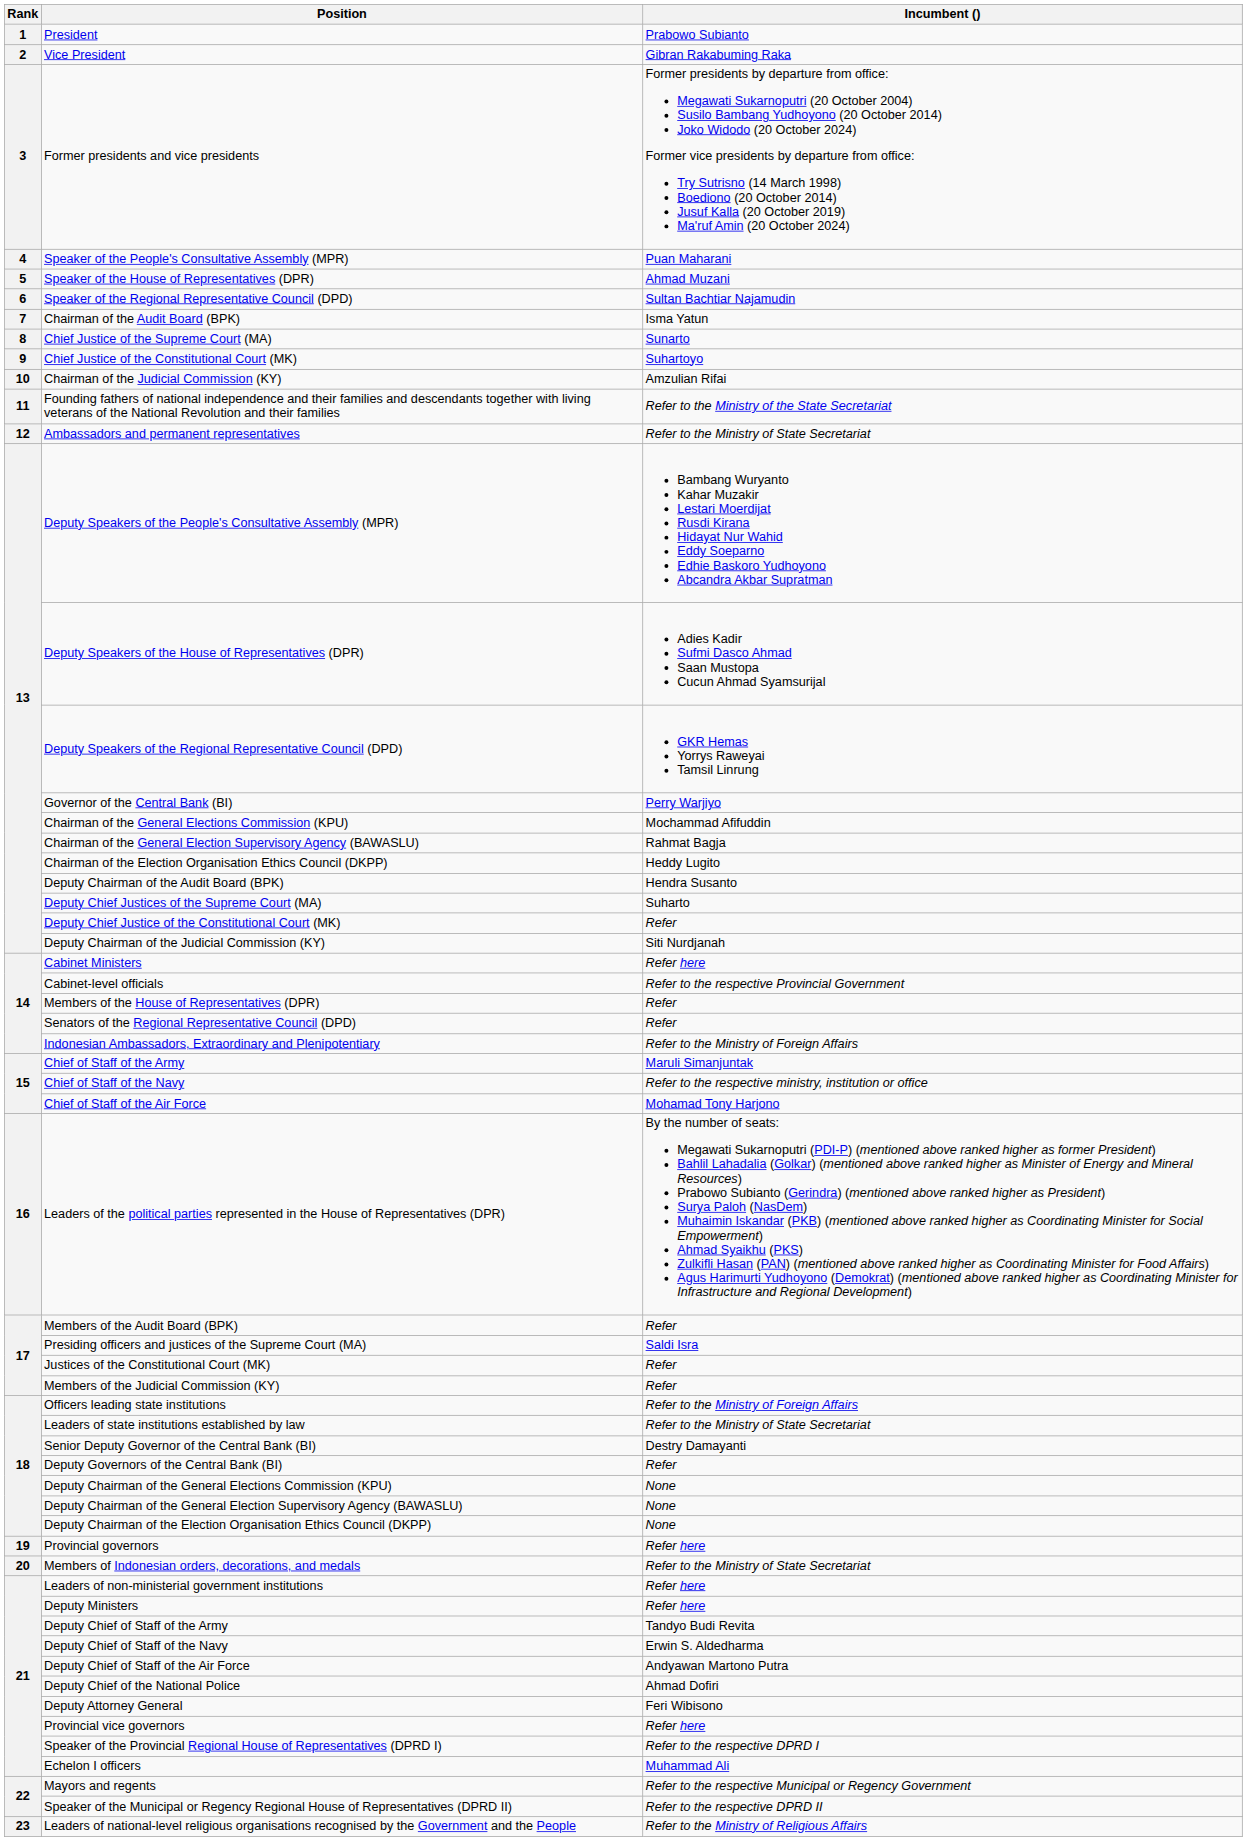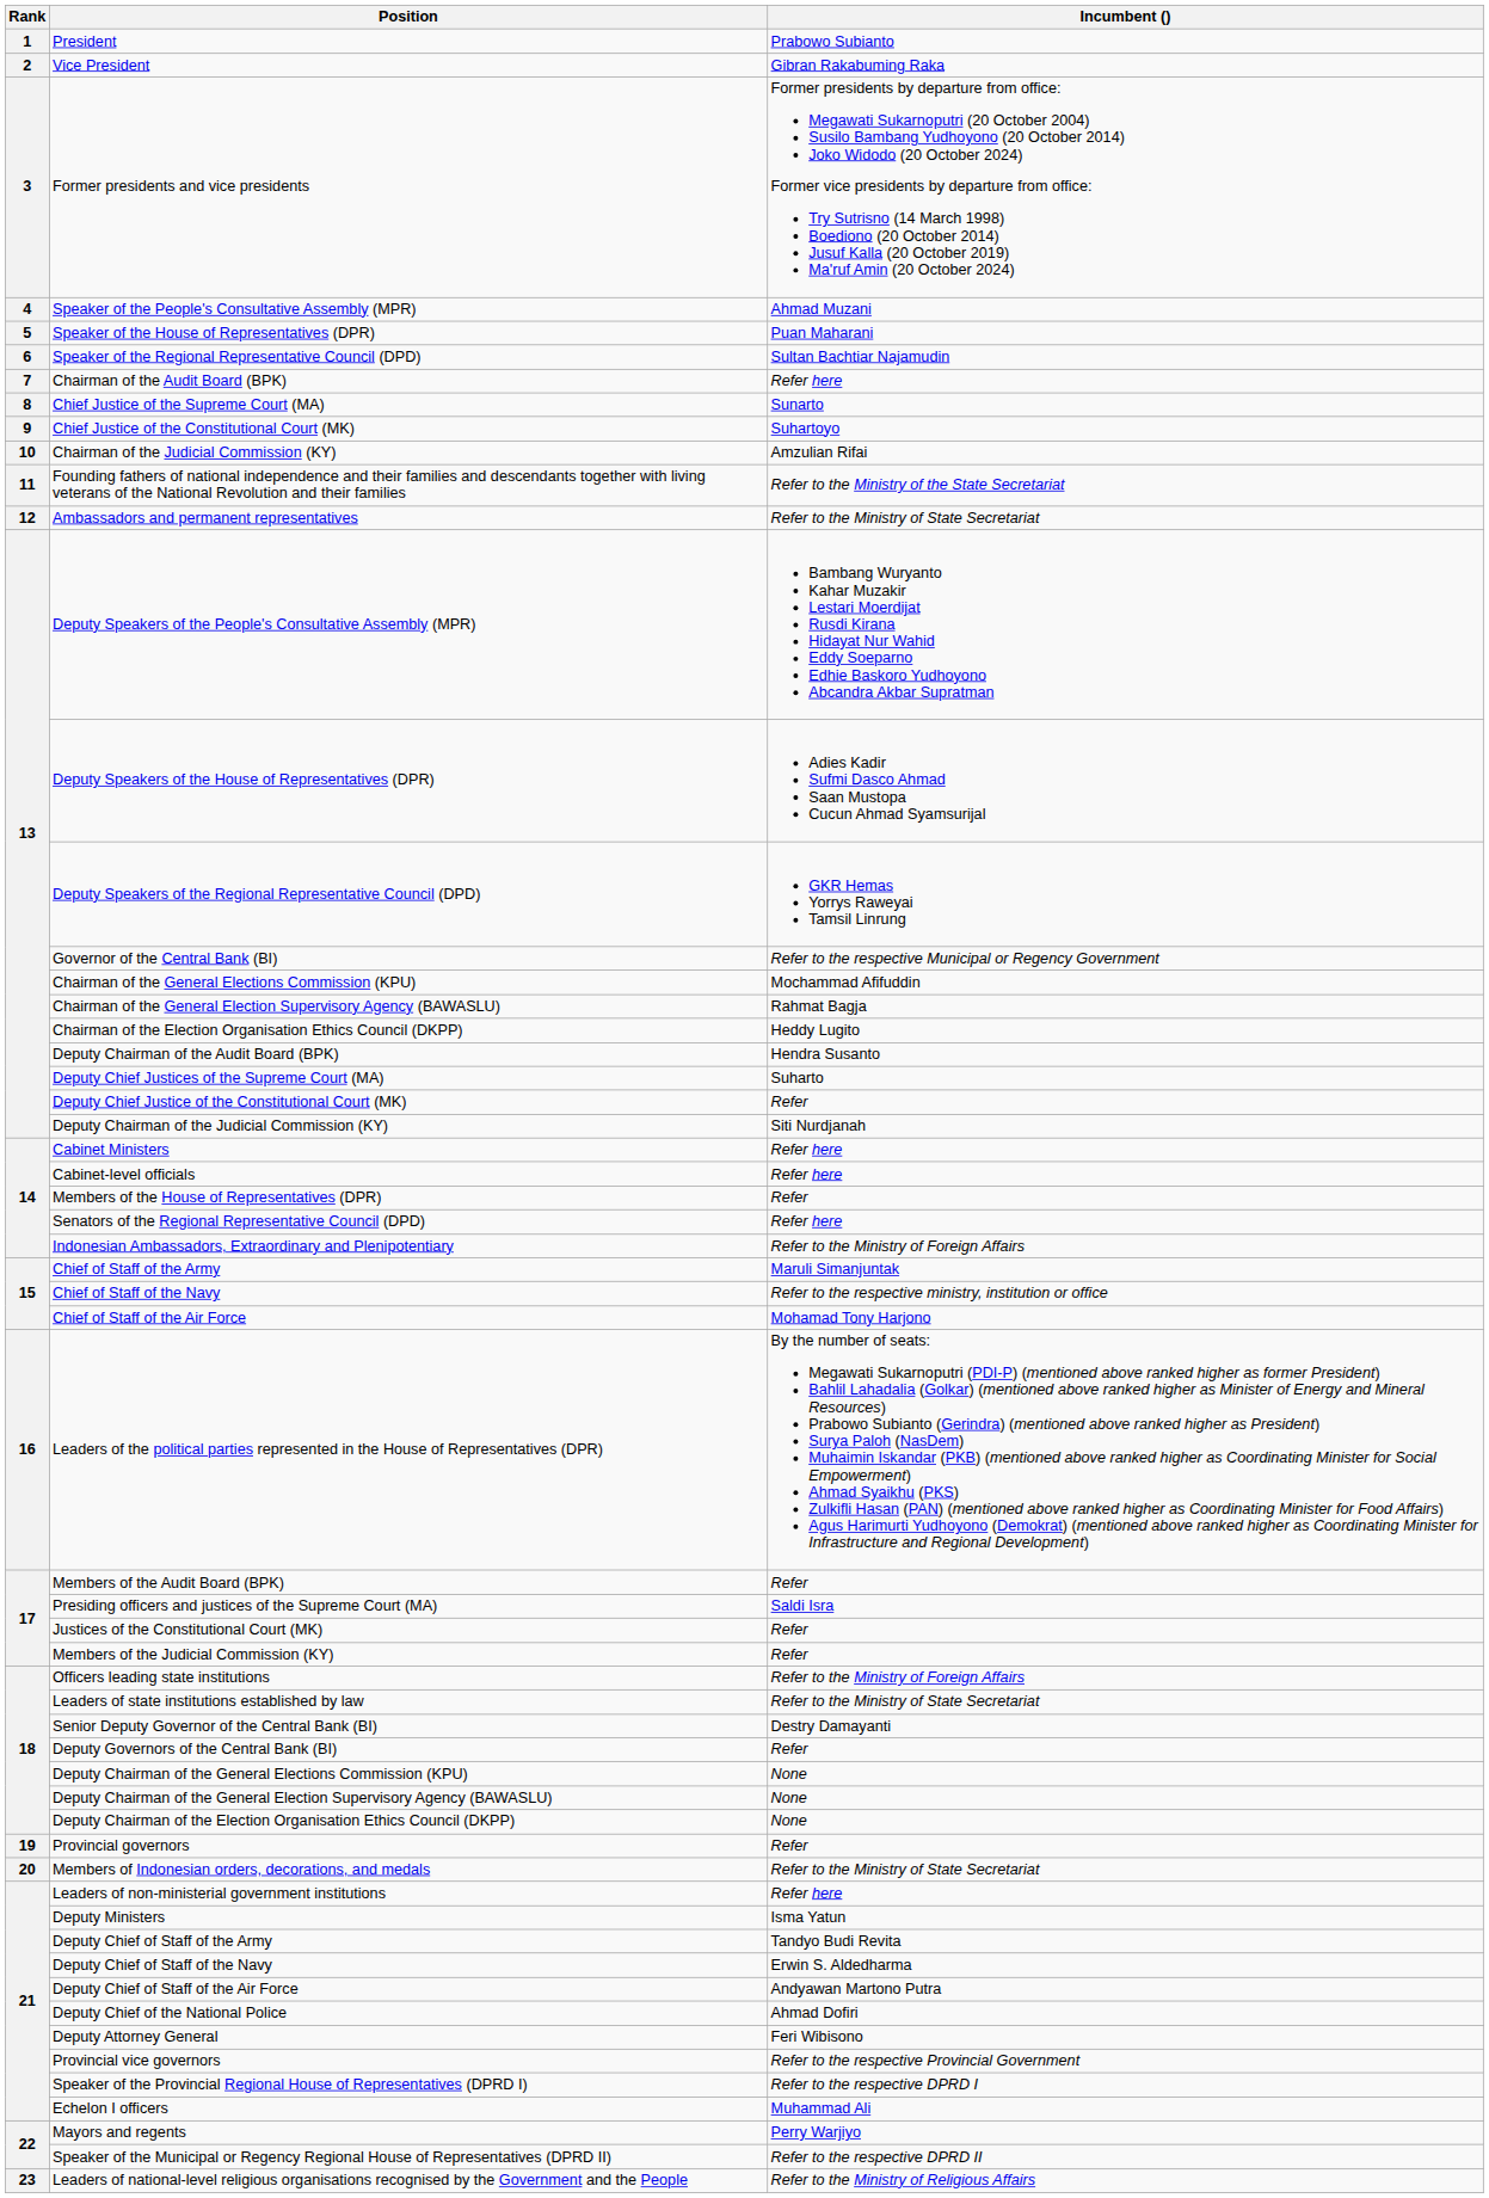Speaker of the People's Consultative Assembly (MPR) | Incumbent (): Puan Maharani -> Ahmad Muzani
Speaker of the House of Representatives (DPR) | Incumbent (): Ahmad Muzani -> Puan Maharani
Chairman of the Audit Board (BPK) | Incumbent (): Isma Yatun -> Refer here
Governor of the Central Bank (BI) | Incumbent (): Perry Warjiyo -> Refer to the respective Municipal or Regency Government
Cabinet-level officials | Incumbent (): Refer to the respective Provincial Government -> Refer here
Senators of the Regional Representative Council (DPD) | Incumbent (): Refer -> Refer here
Provincial governors | Incumbent (): Refer here -> Refer
Deputy Ministers | Incumbent (): Refer here -> Isma Yatun
Provincial vice governors | Incumbent (): Refer here -> Refer to the respective Provincial Government
Mayors and regents | Incumbent (): Refer to the respective Municipal or Regency Government -> Perry Warjiyo
